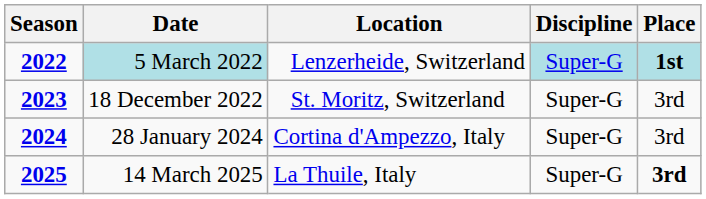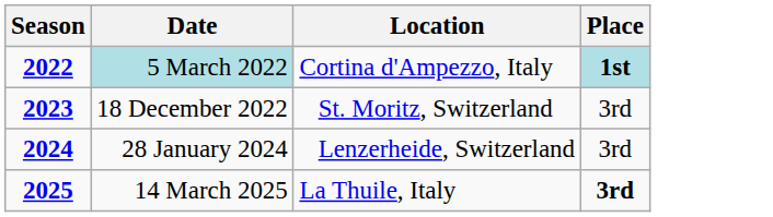- column: Discipline | Super-G | Super-G | Super-G | Super-G
5 March 2022 | Location: Lenzerheide, Switzerland -> Cortina d'Ampezzo, Italy
28 January 2024 | Location: Cortina d'Ampezzo, Italy -> Lenzerheide, Switzerland
